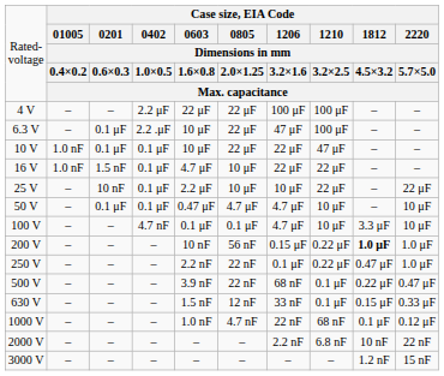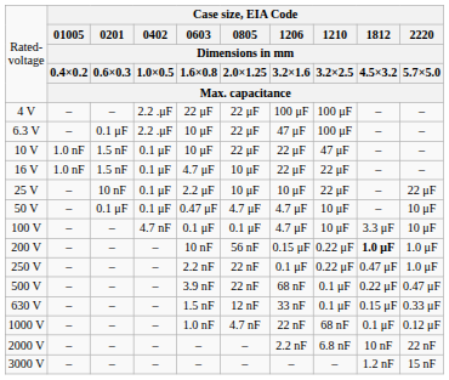4 V | column 4: 2.2 μF -> 2.2 .μF
10 V | column 3: 0.1 μF -> 1.5 nF
